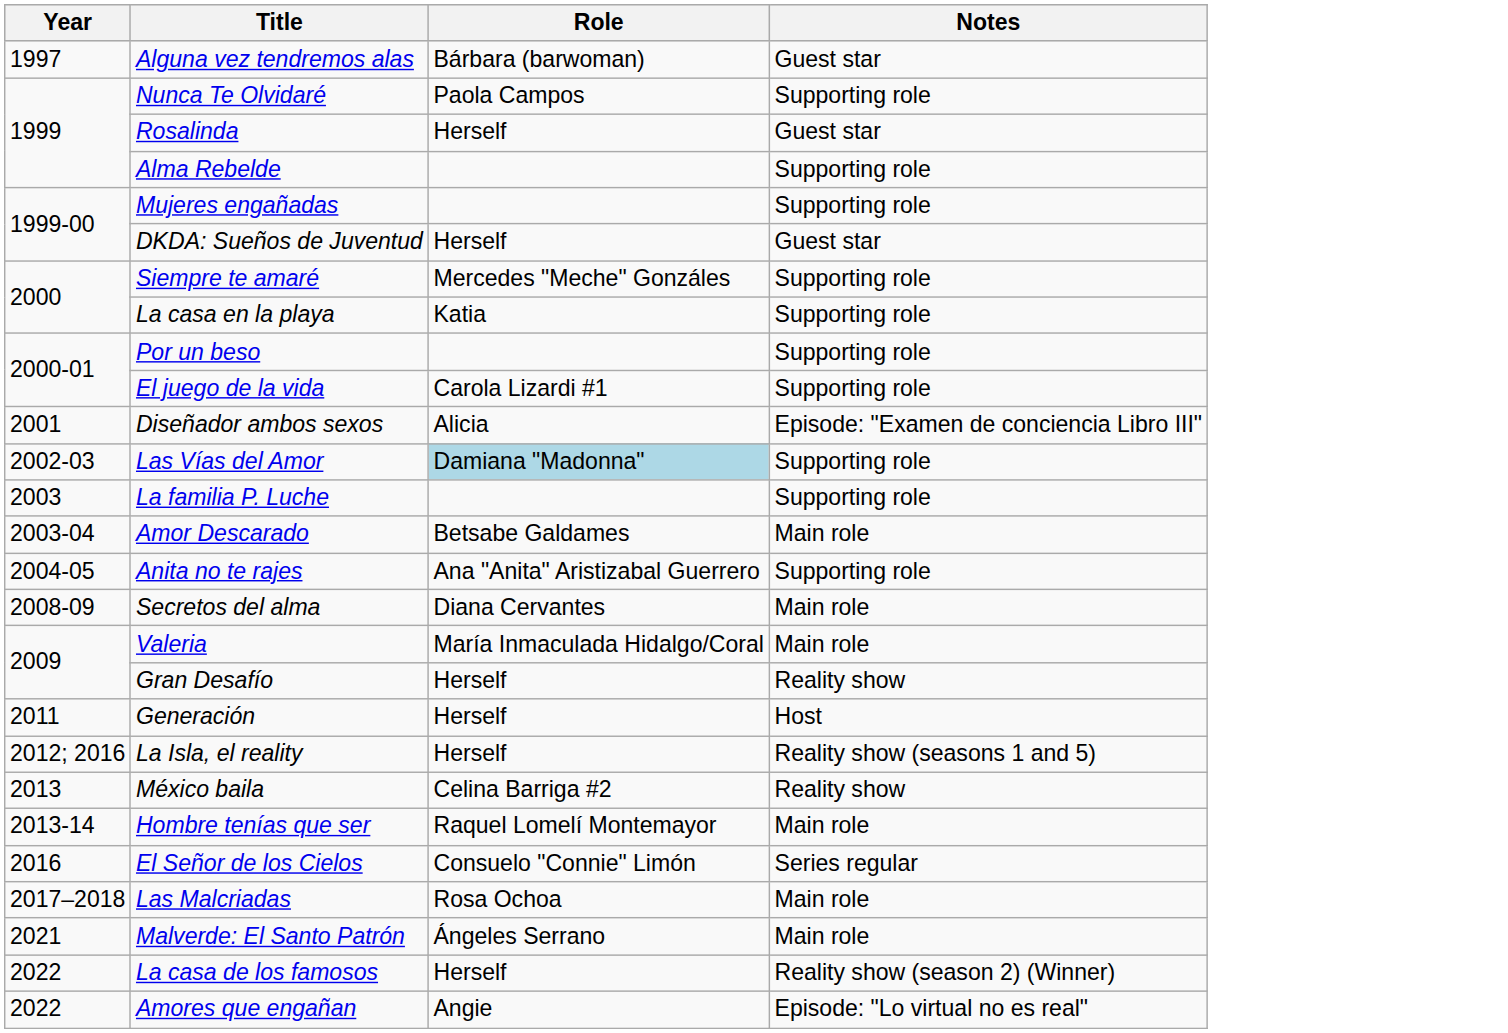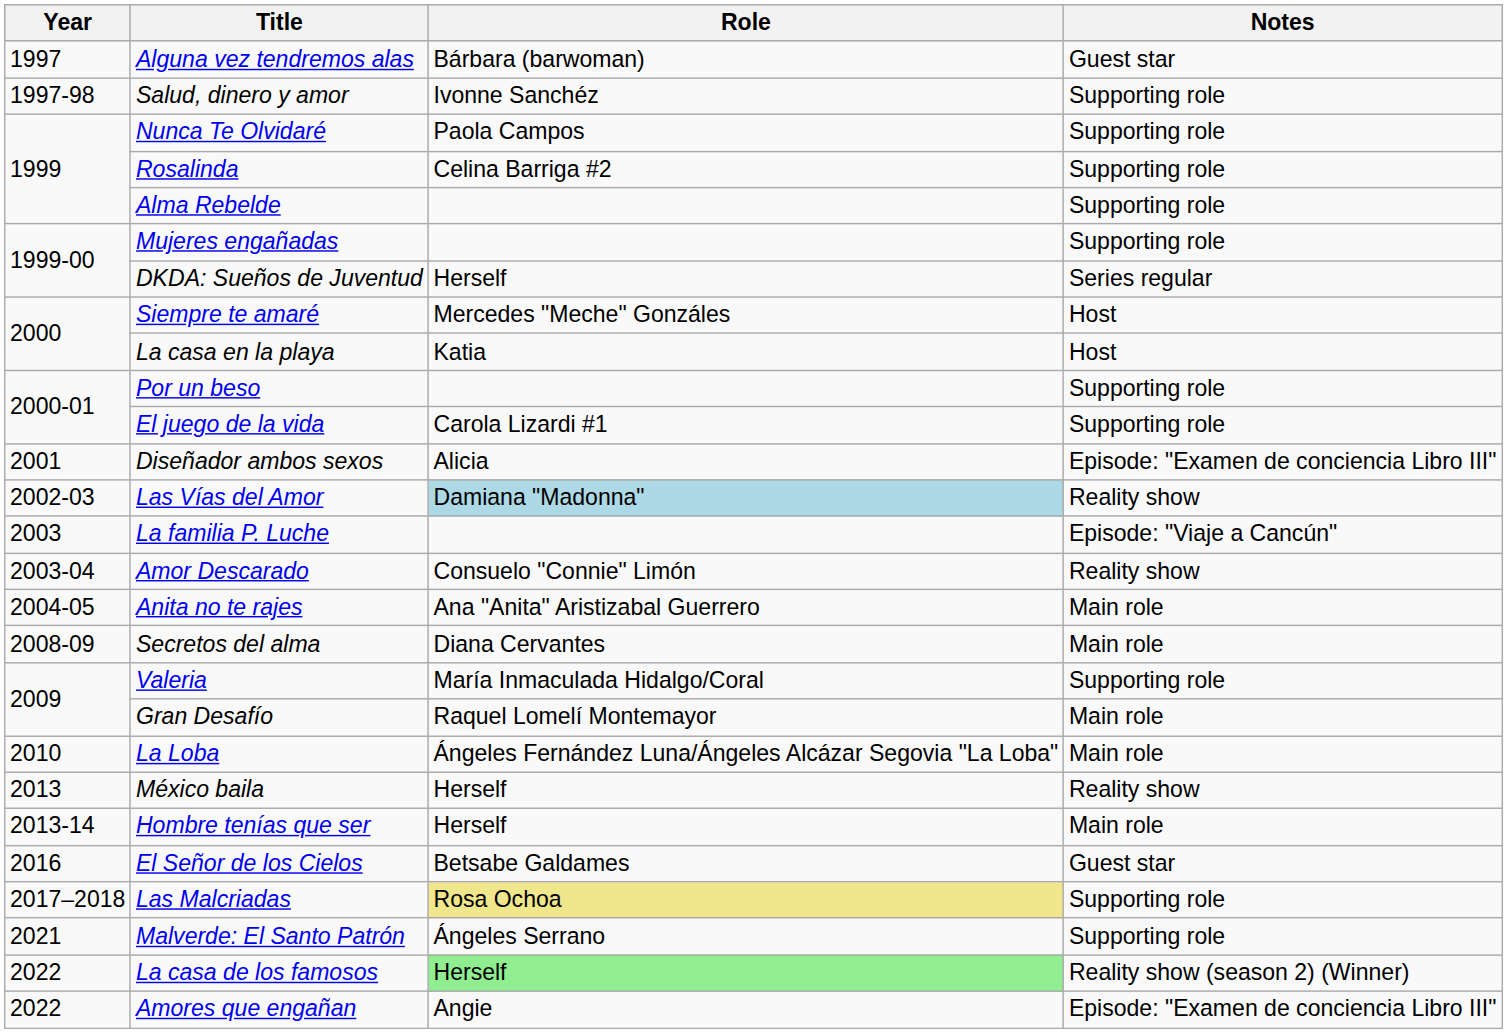+ row: 1997-98 | Salud, dinero y amor | Ivonne Sanchéz | Supporting role
Rosalinda | Role: Herself -> Celina Barriga #2
Rosalinda | Notes: Guest star -> Supporting role
DKDA: Sueños de Juventud | Notes: Guest star -> Series regular
Siempre te amaré | Notes: Supporting role -> Host
La casa en la playa | Notes: Supporting role -> Host
Las Vías del Amor | Notes: Supporting role -> Reality show
La familia P. Luche | Notes: Supporting role -> Episode: "Viaje a Cancún"
Amor Descarado | Role: Betsabe Galdames -> Consuelo "Connie" Limón
Amor Descarado | Notes: Main role -> Reality show
Anita no te rajes | Notes: Supporting role -> Main role
Valeria | Notes: Main role -> Supporting role
Gran Desafío | Role: Herself -> Raquel Lomelí Montemayor
Gran Desafío | Notes: Reality show -> Main role
+ row: 2010 | La Loba | Ángeles Fernández Luna/Ángeles Alcázar Segovia "La Loba" | Main role
- row: 2011 | Generación | Herself | Host
- row: 2012; 2016 | La Isla, el reality | Herself | Reality show (seasons 1 and 5)
México baila | Role: Celina Barriga #2 -> Herself
Hombre tenías que ser | Role: Raquel Lomelí Montemayor -> Herself
El Señor de los Cielos | Role: Consuelo "Connie" Limón -> Betsabe Galdames
El Señor de los Cielos | Notes: Series regular -> Guest star
Las Malcriadas | Role: no background -> khaki background
Las Malcriadas | Notes: Main role -> Supporting role
Malverde: El Santo Patrón | Notes: Main role -> Supporting role
La casa de los famosos | Role: no background -> lightgreen background
Amores que engañan | Notes: Episode: "Lo virtual no es real" -> Episode: "Examen de conciencia Libro III"
